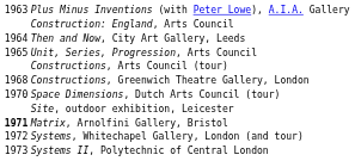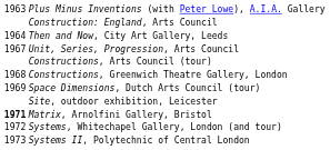Unit, Series, Progression, Arts Council | column 1: 1965 -> 1967
Space Dimensions, Dutch Arts Council (tour) | column 1: 1970 -> 1969
